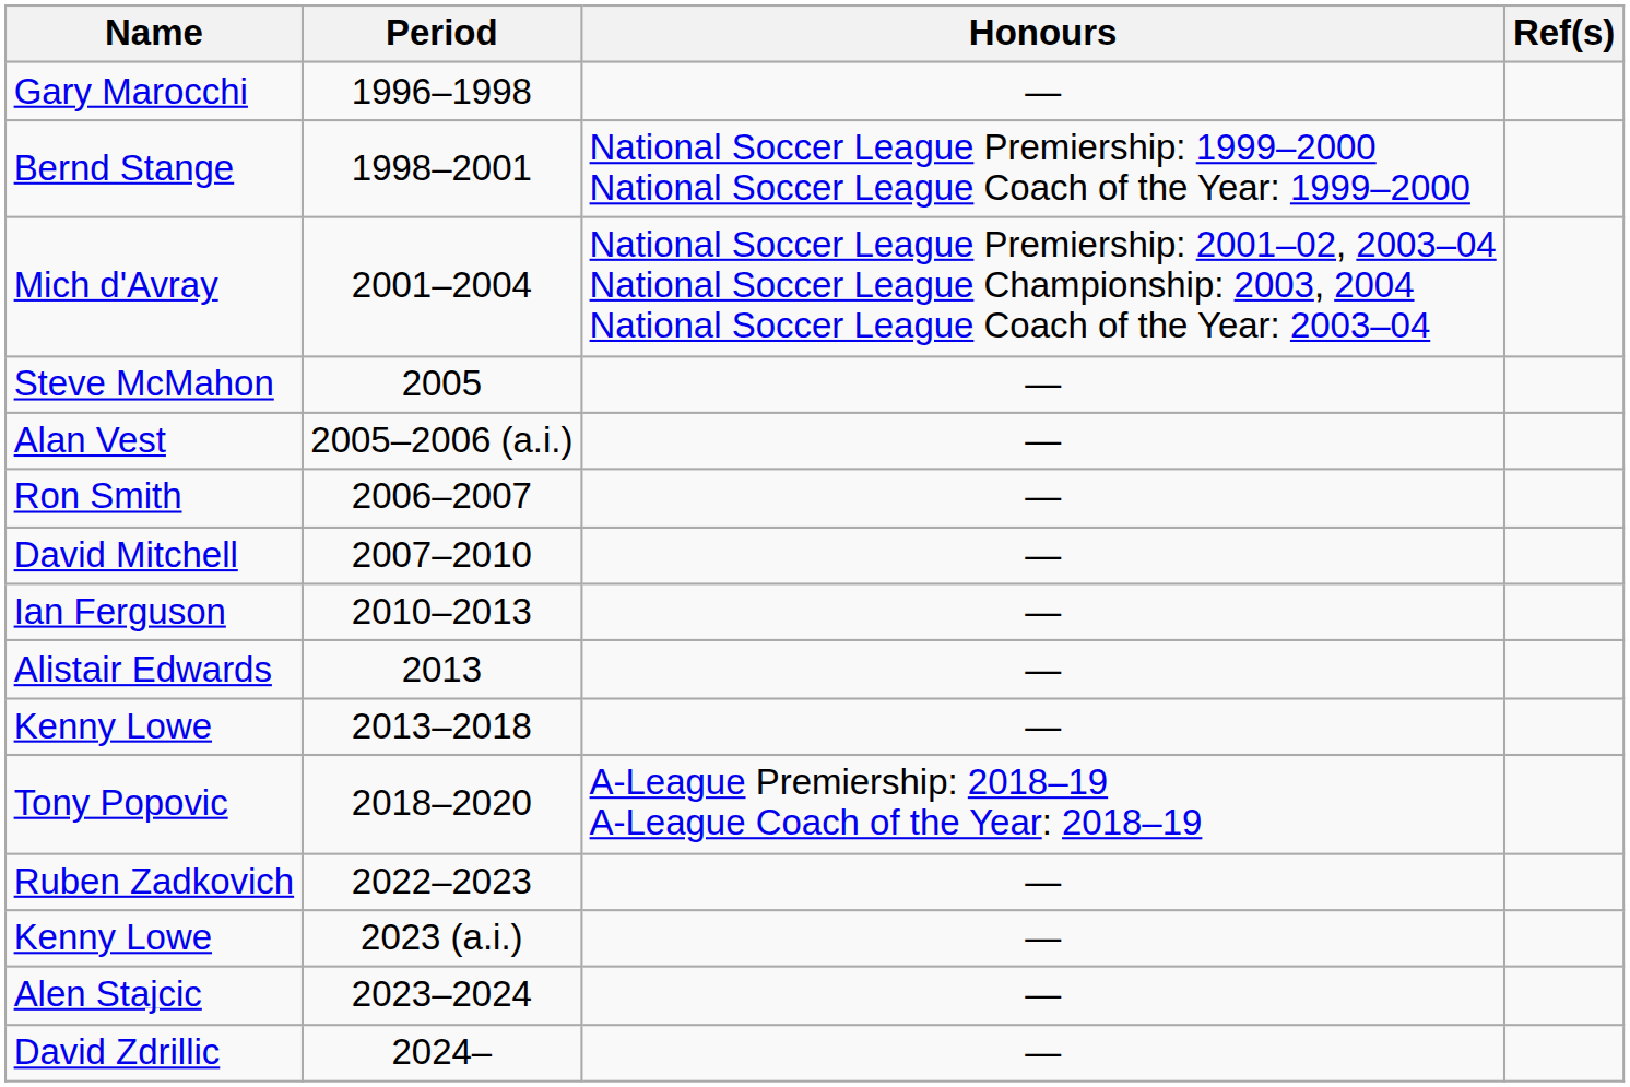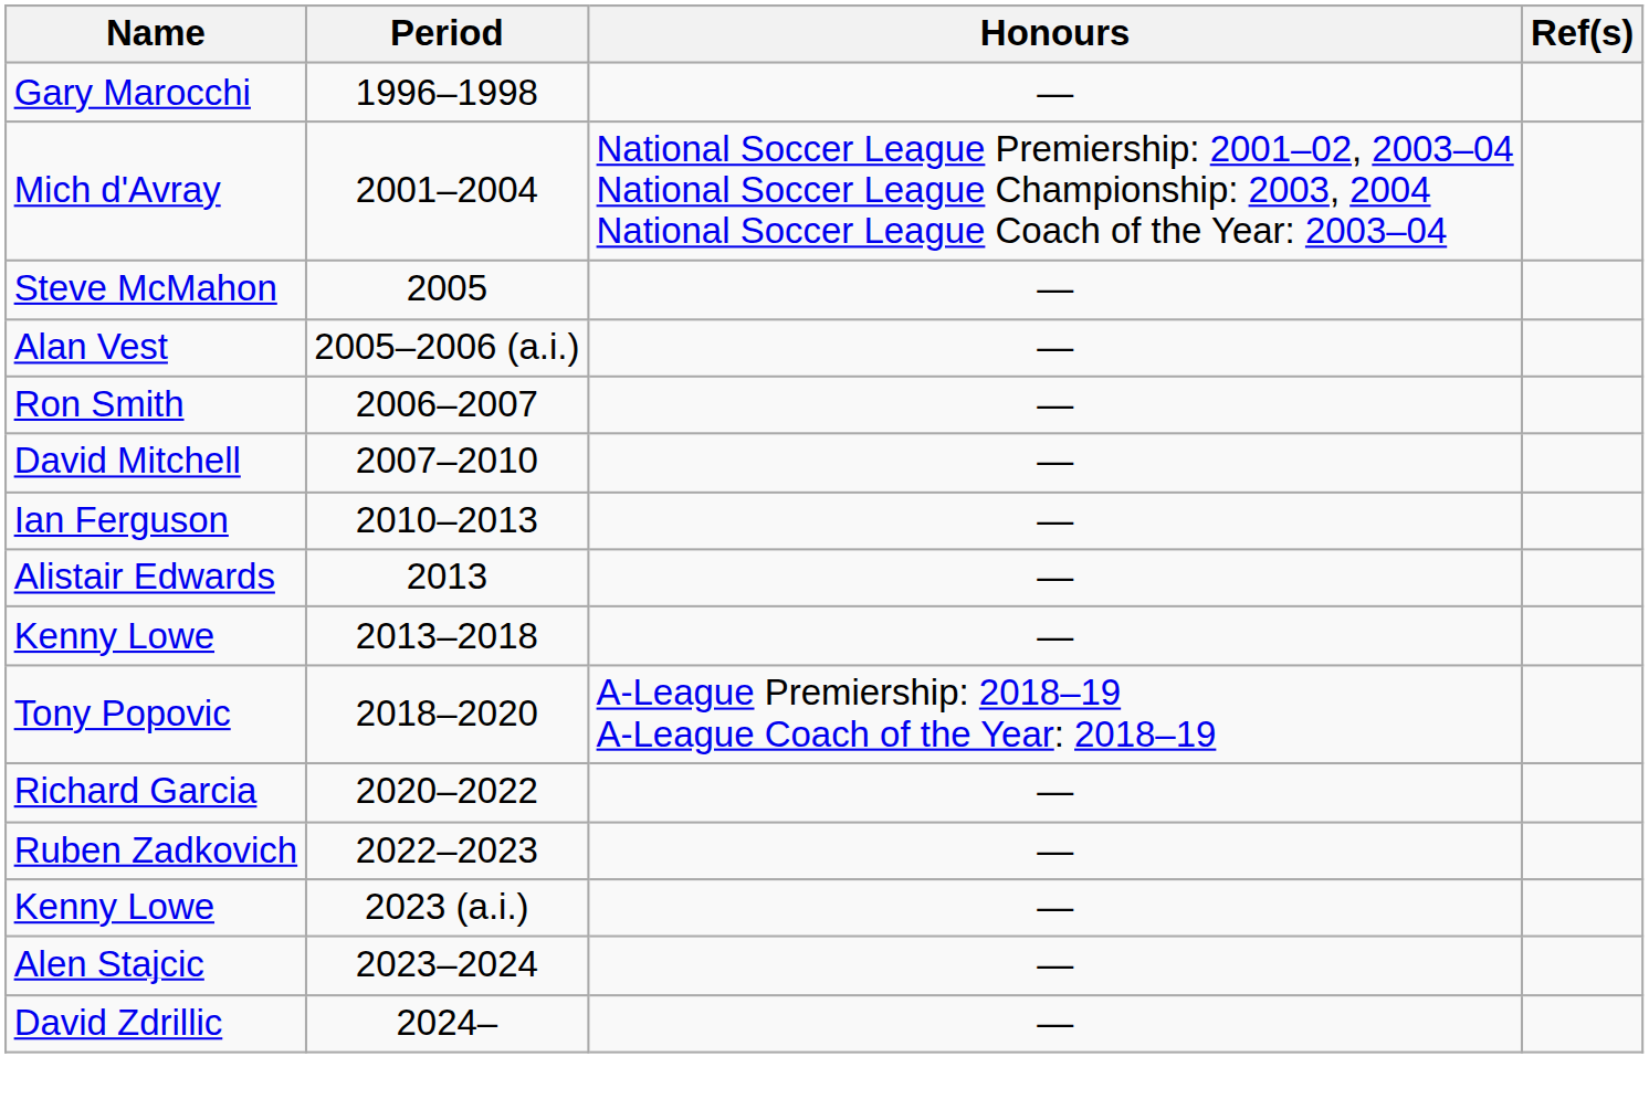- row: Bernd Stange | 1998–2001 | National Soccer League Premiership: 1999–2000 National Soccer League Coach of the Year: 1999–2000
+ row: Richard Garcia | 2020–2022 | —
